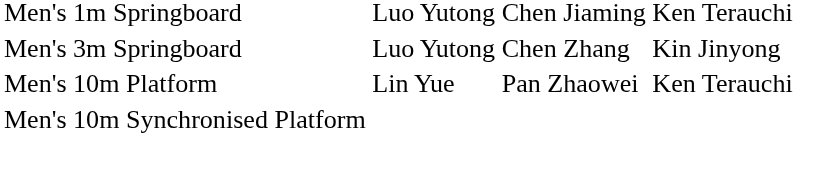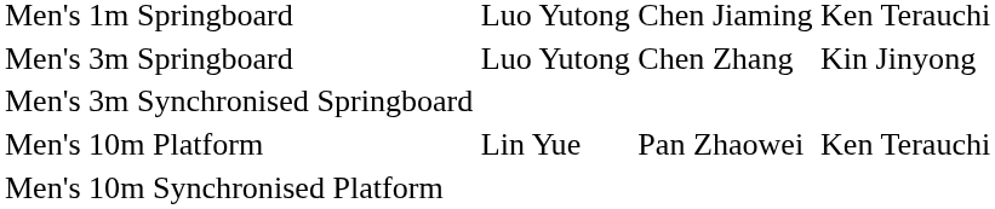+ row: Men's 3m Synchronised Springboard
